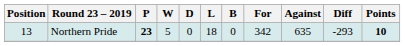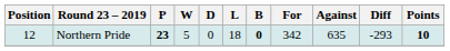Northern Pride | Position: 13 -> 12
Northern Pride | B: normal -> bold
